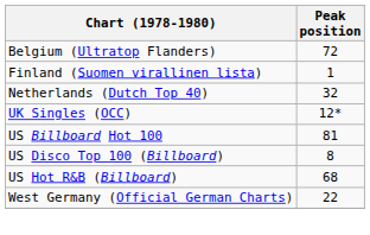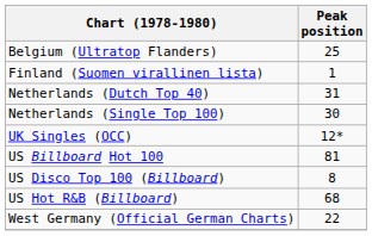Belgium (Ultratop Flanders) | Peak position: 72 -> 25
Netherlands (Dutch Top 40) | Peak position: 32 -> 31
+ row: Netherlands (Single Top 100) | 30
